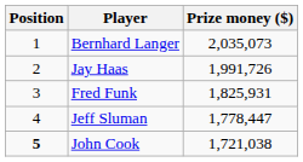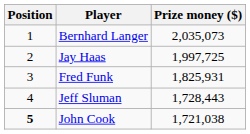Jay Haas | Prize money ($): 1,991,726 -> 1,997,725
Jeff Sluman | Prize money ($): 1,778,447 -> 1,728,443
